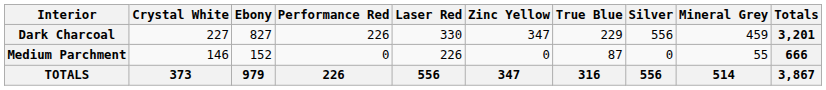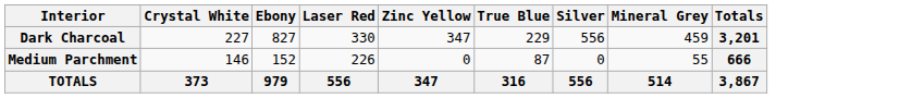- column: Performance Red | 226 | 0 | 226
